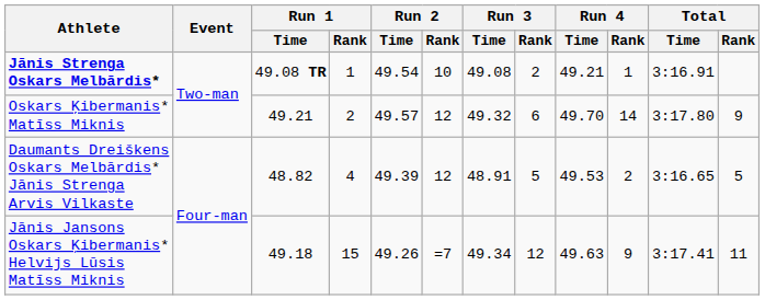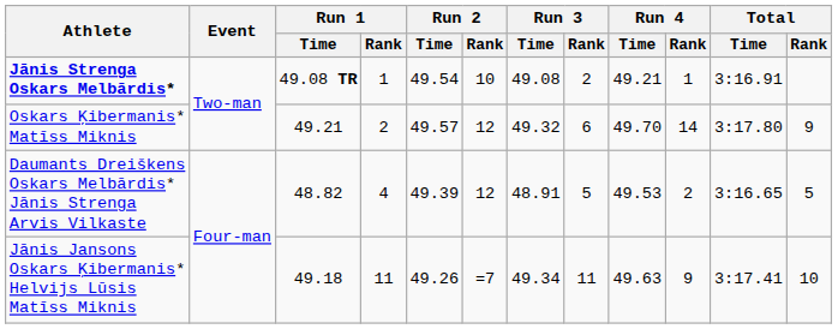Jānis Jansons Oskars Ķibermanis* Helvijs Lūsis Matīss Miknis | Run 1 / Rank: 15 -> 11
Jānis Jansons Oskars Ķibermanis* Helvijs Lūsis Matīss Miknis | Run 3 / Rank: 12 -> 11
Jānis Jansons Oskars Ķibermanis* Helvijs Lūsis Matīss Miknis | Total / Rank: 11 -> 10
